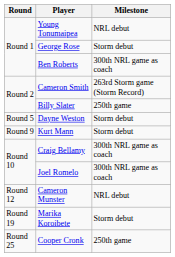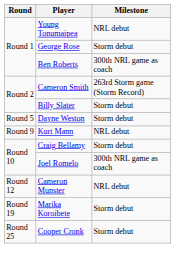Billy Slater | Milestone: 250th game -> Storm debut
Kurt Mann | Milestone: Storm debut -> NRL debut
Craig Bellamy | Milestone: 300th NRL game as coach -> Storm debut
Cooper Cronk | Milestone: 250th game -> Storm debut
